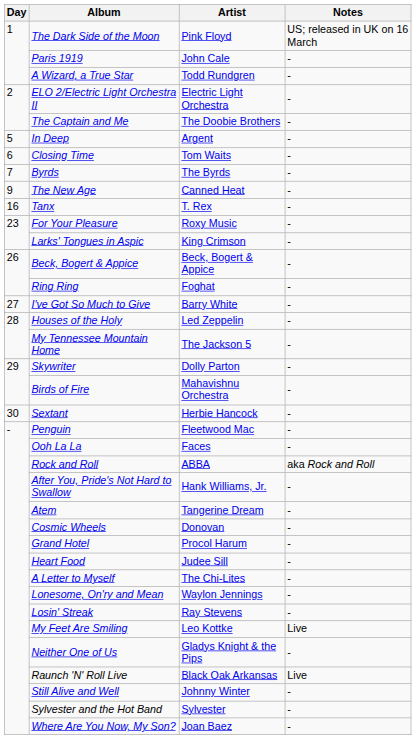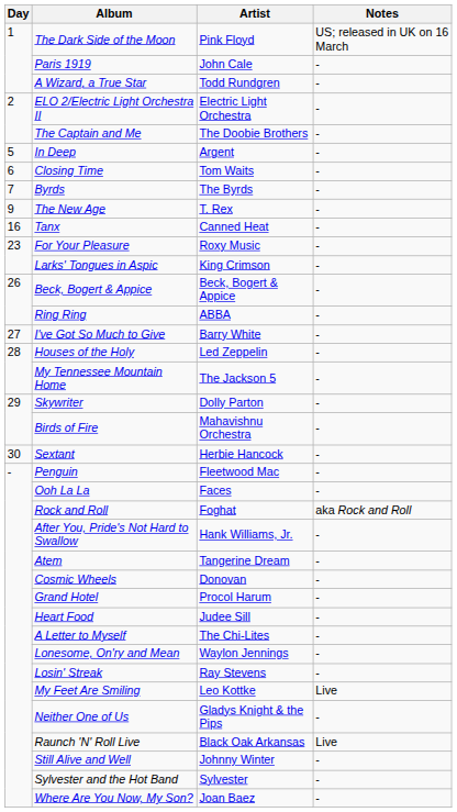The New Age | Artist: Canned Heat -> T. Rex
Tanx | Artist: T. Rex -> Canned Heat
Ring Ring | Artist: Foghat -> ABBA
Rock and Roll | Artist: ABBA -> Foghat
